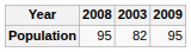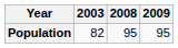columns swapped: 2003 <-> 2008
